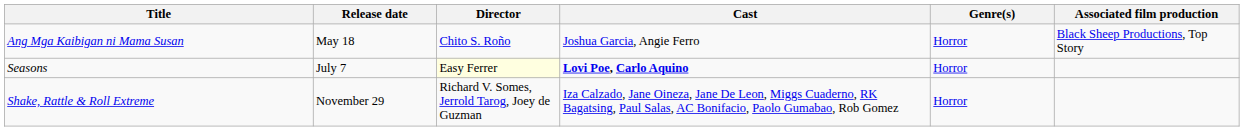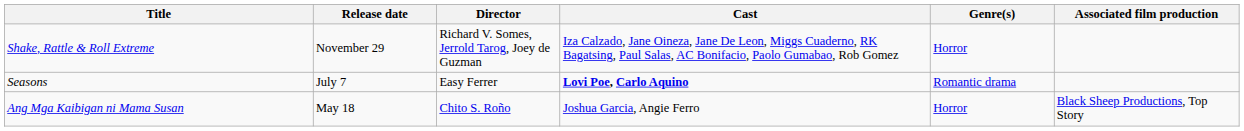rows swapped: Ang Mga Kaibigan ni Mama Susan <-> Shake, Rattle & Roll Extreme
Seasons | Director: lightyellow background -> no background
Seasons | Genre(s): Horror -> Romantic drama
